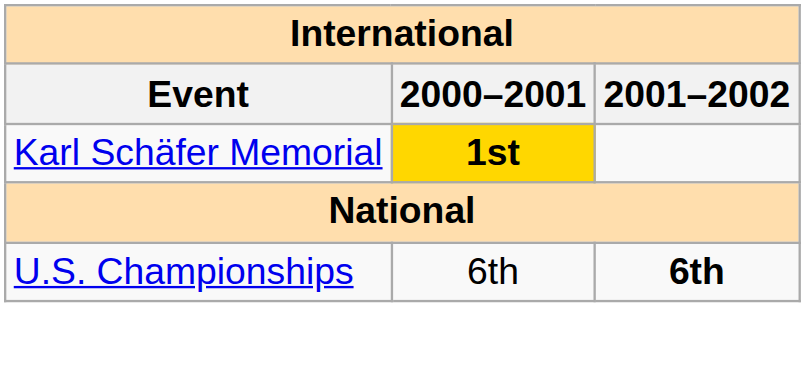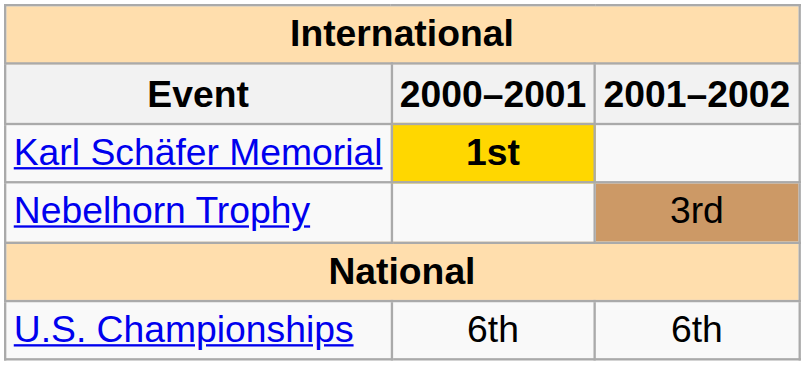+ row: Nebelhorn Trophy | 3rd
U.S. Championships | 2001–2002: bold -> normal
